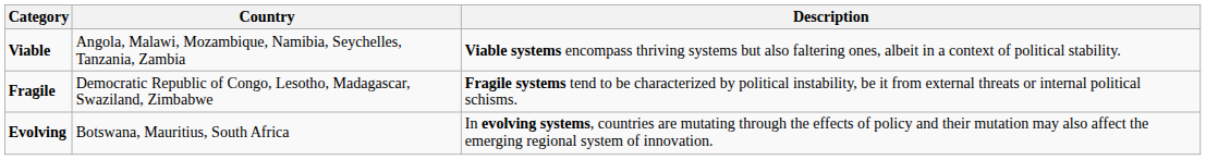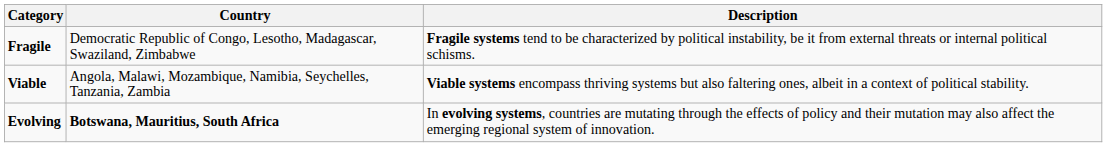rows swapped: Fragile <-> Viable
Evolving | Country: normal -> bold
